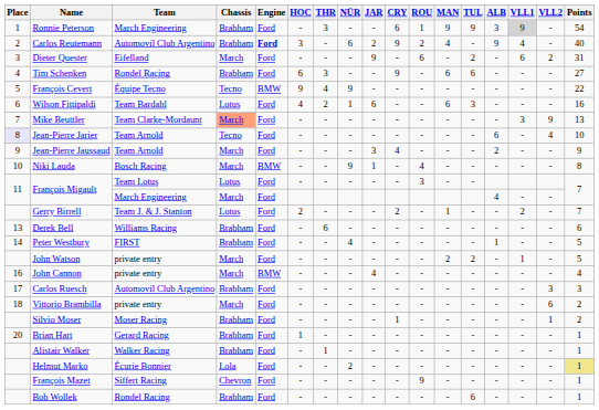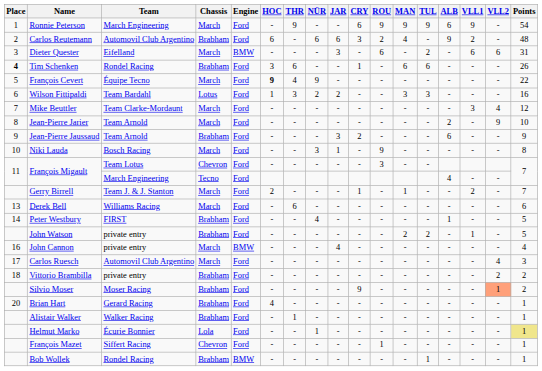Ronnie Peterson | Chassis: Brabham -> March
Ronnie Peterson | THR: 3 -> 9
Ronnie Peterson | ROU: 1 -> 9
Ronnie Peterson | ALB: 3 -> 6
Ronnie Peterson | VLL1: lightgrey background -> no background
Carlos Reutemann | Engine: bold -> normal
Carlos Reutemann | HOC: 3 -> 6
Carlos Reutemann | JAR: 2 -> 6
Carlos Reutemann | CRY: 9 -> 3
Carlos Reutemann | VLL1: 4 -> 2
Carlos Reutemann | Points: 40 -> 48
Dieter Quester | Engine: Ford -> BMW
Dieter Quester | JAR: 9 -> 3
Dieter Quester | VLL2: 2 -> 6
Tim Schenken | Place: normal -> bold
Tim Schenken | HOC: 6 -> 3
Tim Schenken | THR: 3 -> 6
Tim Schenken | CRY: 9 -> 1
Tim Schenken | Points: 27 -> 26
François Cevert | Chassis: Tecno -> March
François Cevert | Engine: BMW -> Ford
François Cevert | HOC: normal -> bold
Wilson Fittipaldi | HOC: 4 -> 1
Wilson Fittipaldi | THR: 2 -> 3
Wilson Fittipaldi | NÜR: 1 -> 2
Wilson Fittipaldi | JAR: 6 -> 2
Wilson Fittipaldi | MAN: 6 -> 3
Mike Beuttler | Chassis: lightsalmon background -> no background
Mike Beuttler | VLL2: 9 -> 4
Mike Beuttler | Points: 13 -> 12
Jean-Pierre Jarier | Place: lavender background -> no background
Jean-Pierre Jarier | Chassis: Tecno -> March
Jean-Pierre Jarier | ALB: 6 -> 2
Jean-Pierre Jarier | VLL2: 4 -> 9
Jean-Pierre Jaussaud | Chassis: March -> Brabham
Jean-Pierre Jaussaud | CRY: 4 -> 2
Jean-Pierre Jaussaud | ALB: 2 -> 6
Niki Lauda | Engine: BMW -> Ford
Niki Lauda | NÜR: 9 -> 3
Niki Lauda | ROU: 4 -> 9
François Migault / Team Lotus | Chassis: Lotus -> Chevron
François Migault / March Engineering | Chassis: March -> Tecno
Gerry Birrell | Chassis: Lotus -> March
Gerry Birrell | CRY: 2 -> 1
Derek Bell | Chassis: Brabham -> March
John Watson | Chassis: March -> Brabham
Carlos Ruesch | Chassis: Brabham -> March
Carlos Ruesch | VLL2: 3 -> 4
Vittorio Brambilla | Chassis: March -> Brabham
Vittorio Brambilla | VLL2: 6 -> 2
Silvio Moser | CRY: 1 -> 9
Silvio Moser | VLL2: no background -> lightsalmon background
Brian Hart | HOC: 1 -> 4
Helmut Marko | NÜR: 2 -> 1
François Mazet | ROU: 9 -> 1
Bob Wollek | Engine: Ford -> BMW
Bob Wollek | TUL: 6 -> 1
